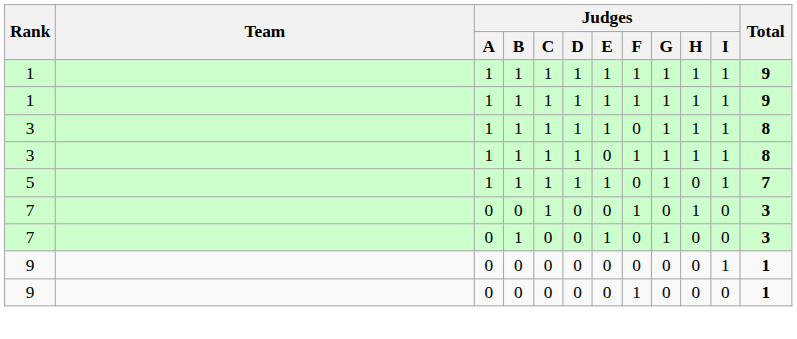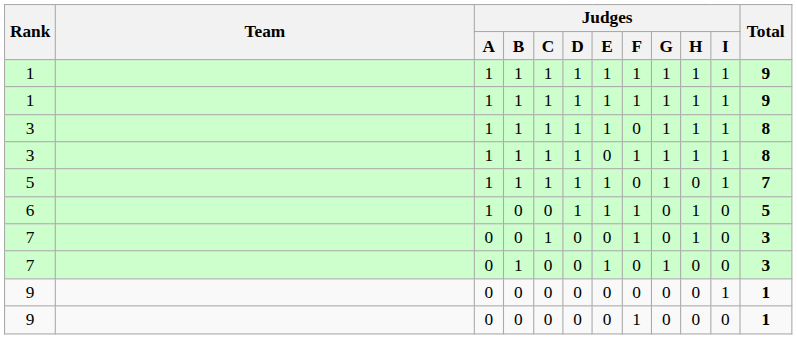+ row: 6 | 1 | 0 | 0 | 1 | 1 | 1 | 0 | 1 | 0 | 5
